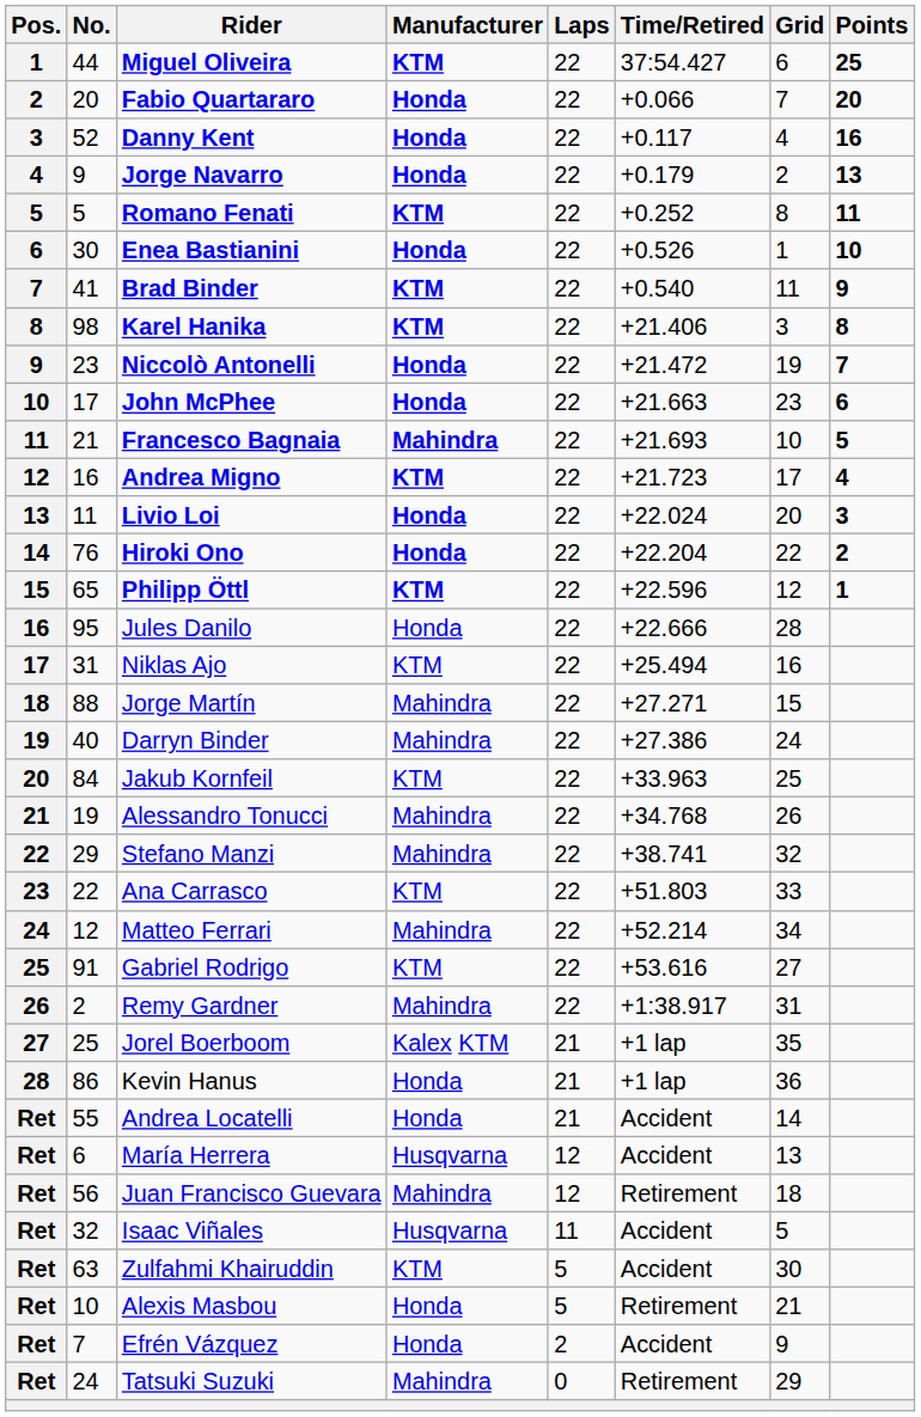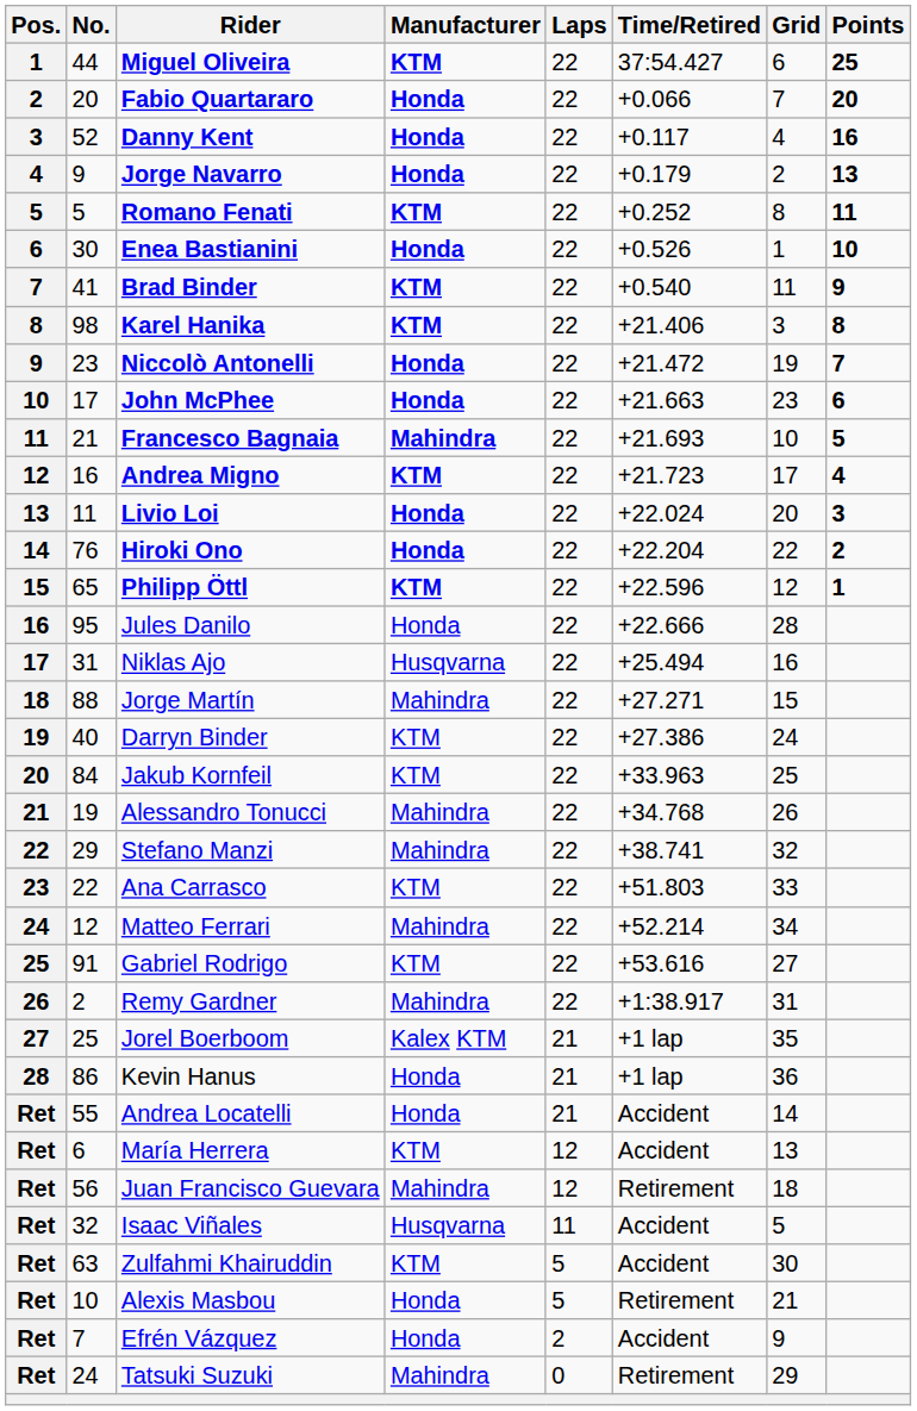Niklas Ajo | Manufacturer: KTM -> Husqvarna
Darryn Binder | Manufacturer: Mahindra -> KTM
María Herrera | Manufacturer: Husqvarna -> KTM
